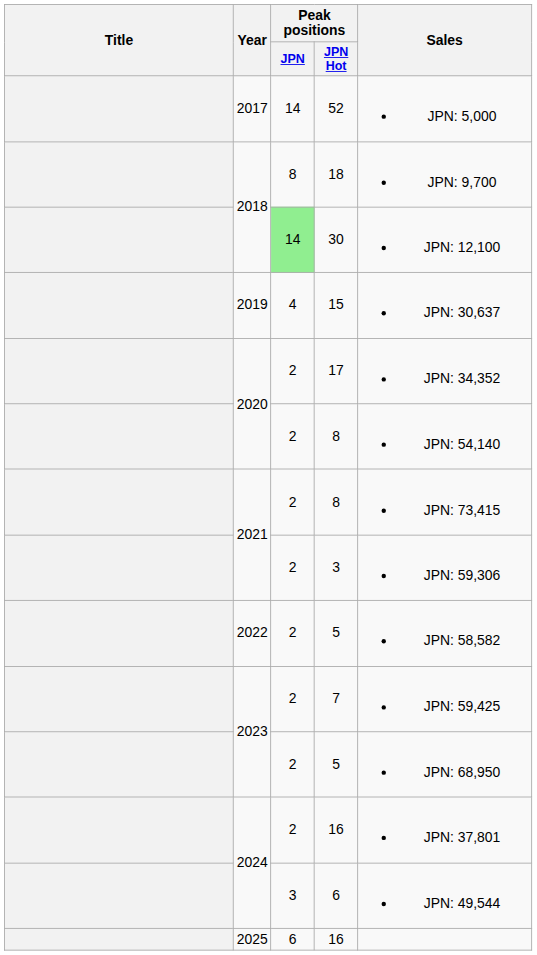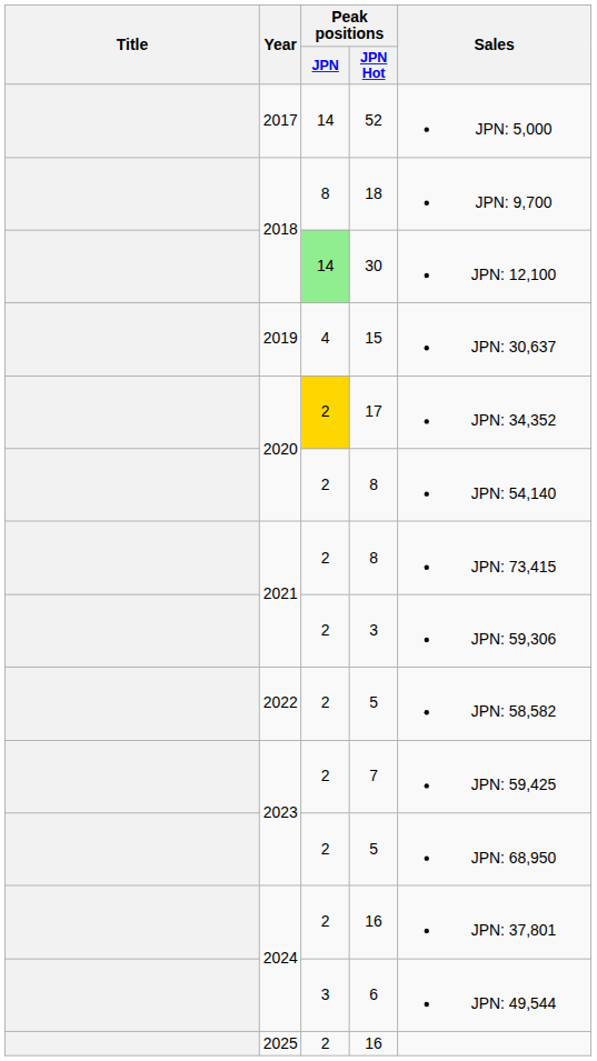17 | Peak positions / JPN: no background -> gold background
2025 / 16 | Peak positions / JPN: 6 -> 2
